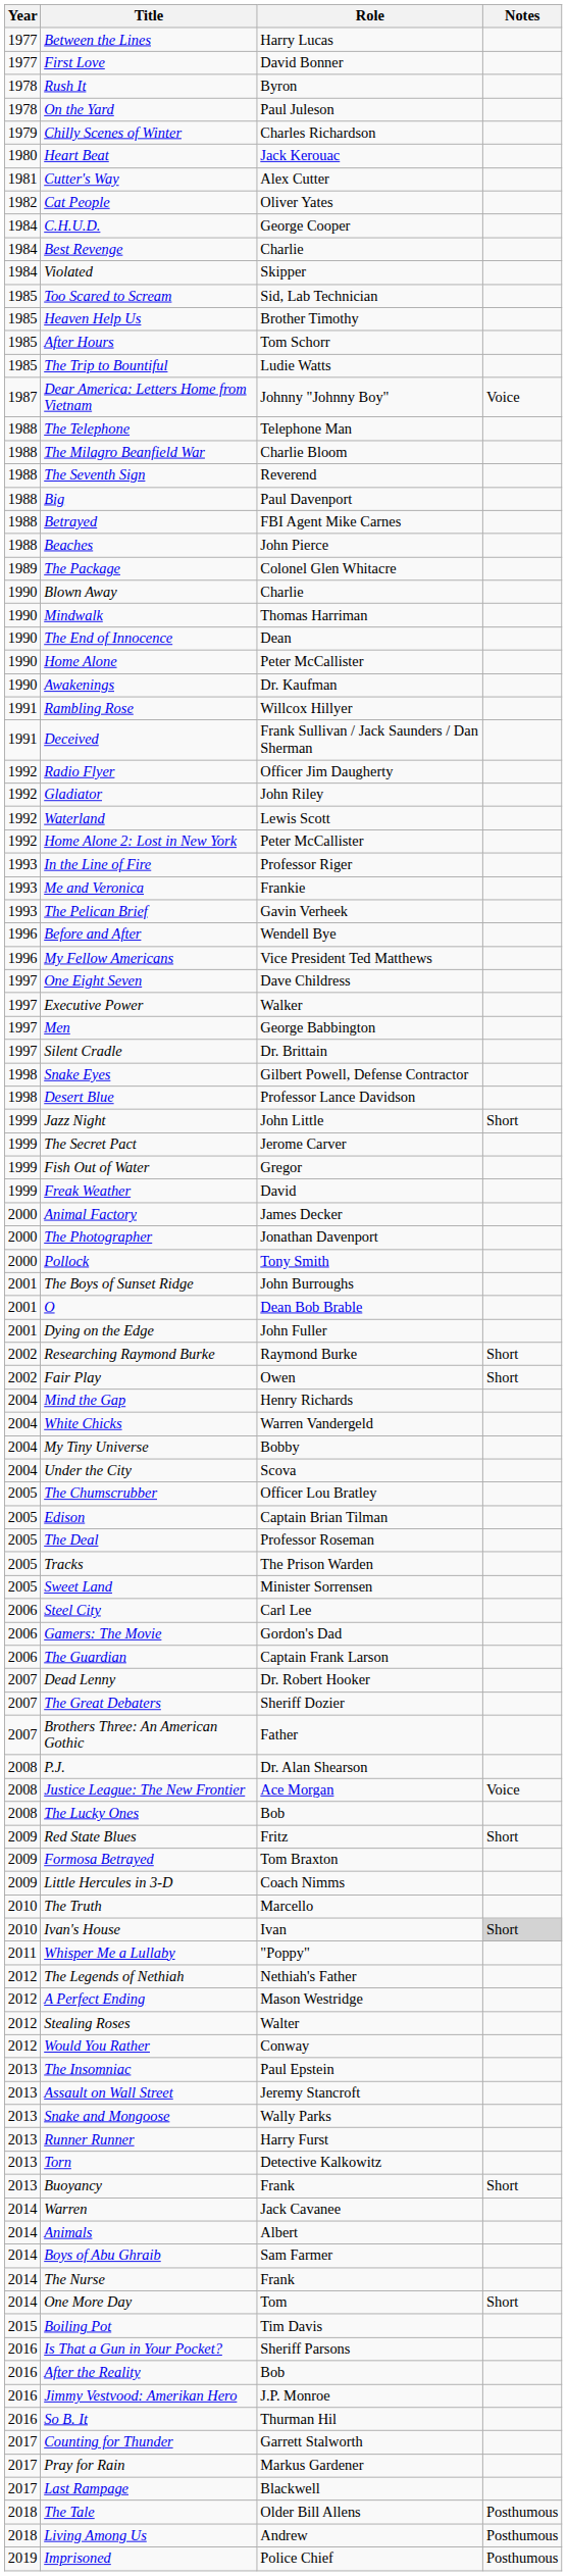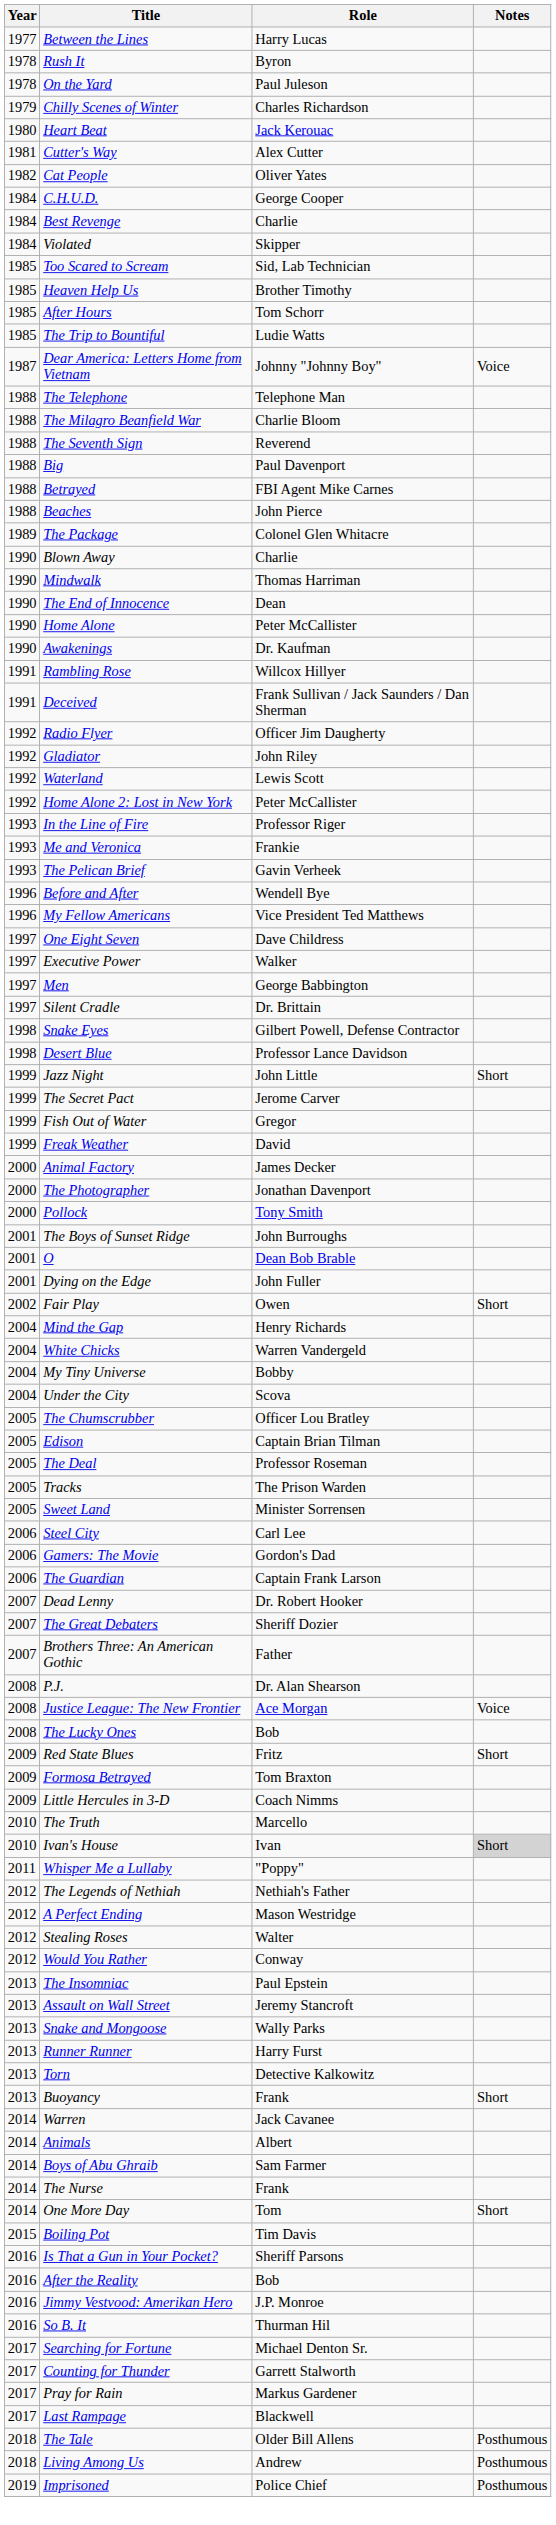- row: 1977 | First Love | David Bonner
- row: 2002 | Researching Raymond Burke | Raymond Burke | Short
+ row: 2017 | Searching for Fortune | Michael Denton Sr.
